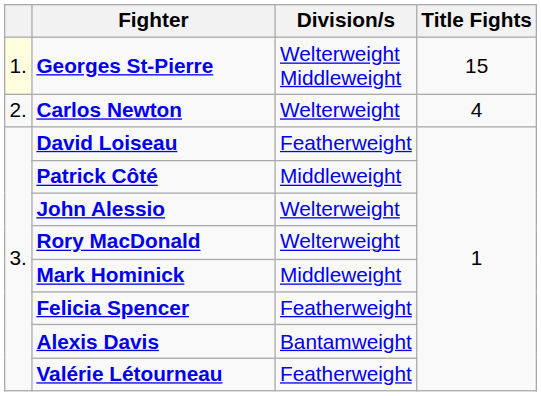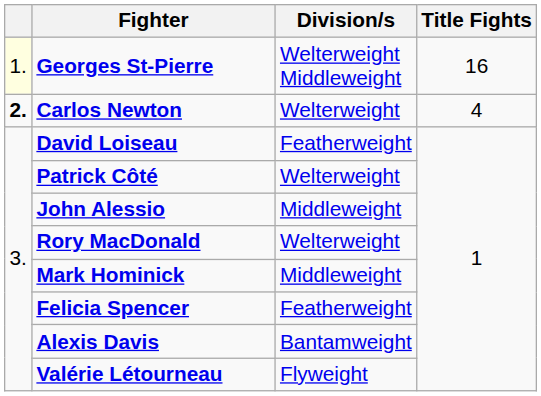Georges St-Pierre | Title Fights: 15 -> 16
Carlos Newton | column 1: normal -> bold
Patrick Côté | Division/s: Middleweight -> Welterweight
John Alessio | Division/s: Welterweight -> Middleweight
Valérie Létourneau | Division/s: Featherweight -> Flyweight
